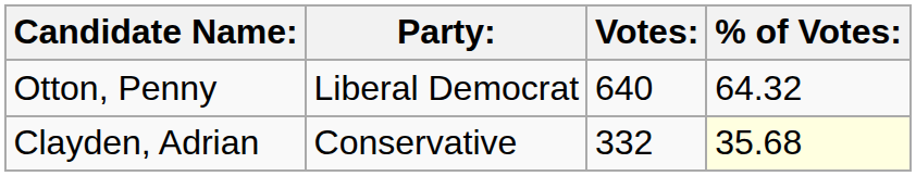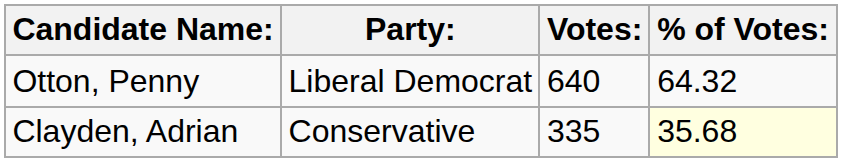Clayden, Adrian | Votes:: 332 -> 335
